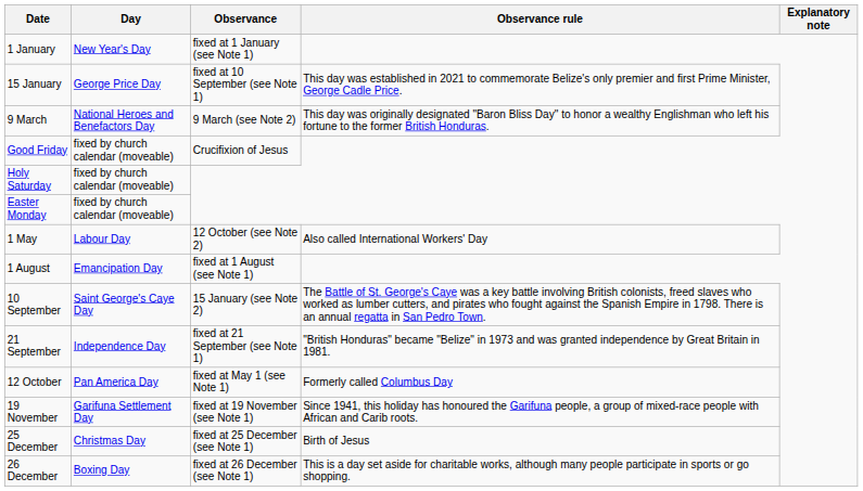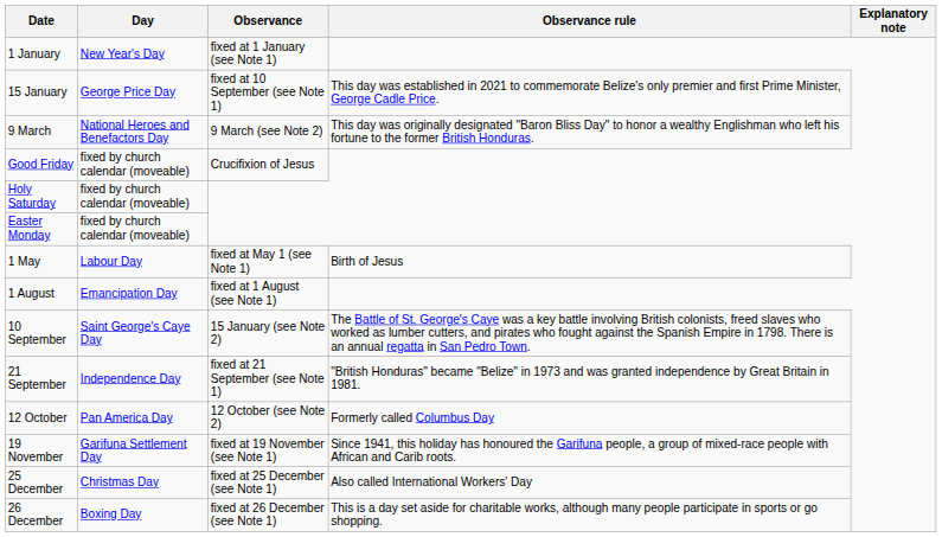1 May | Observance: 12 October (see Note 2) -> fixed at May 1 (see Note 1)
1 May | Observance rule: Also called International Workers' Day -> Birth of Jesus
12 October | Observance: fixed at May 1 (see Note 1) -> 12 October (see Note 2)
25 December | Observance rule: Birth of Jesus -> Also called International Workers' Day
